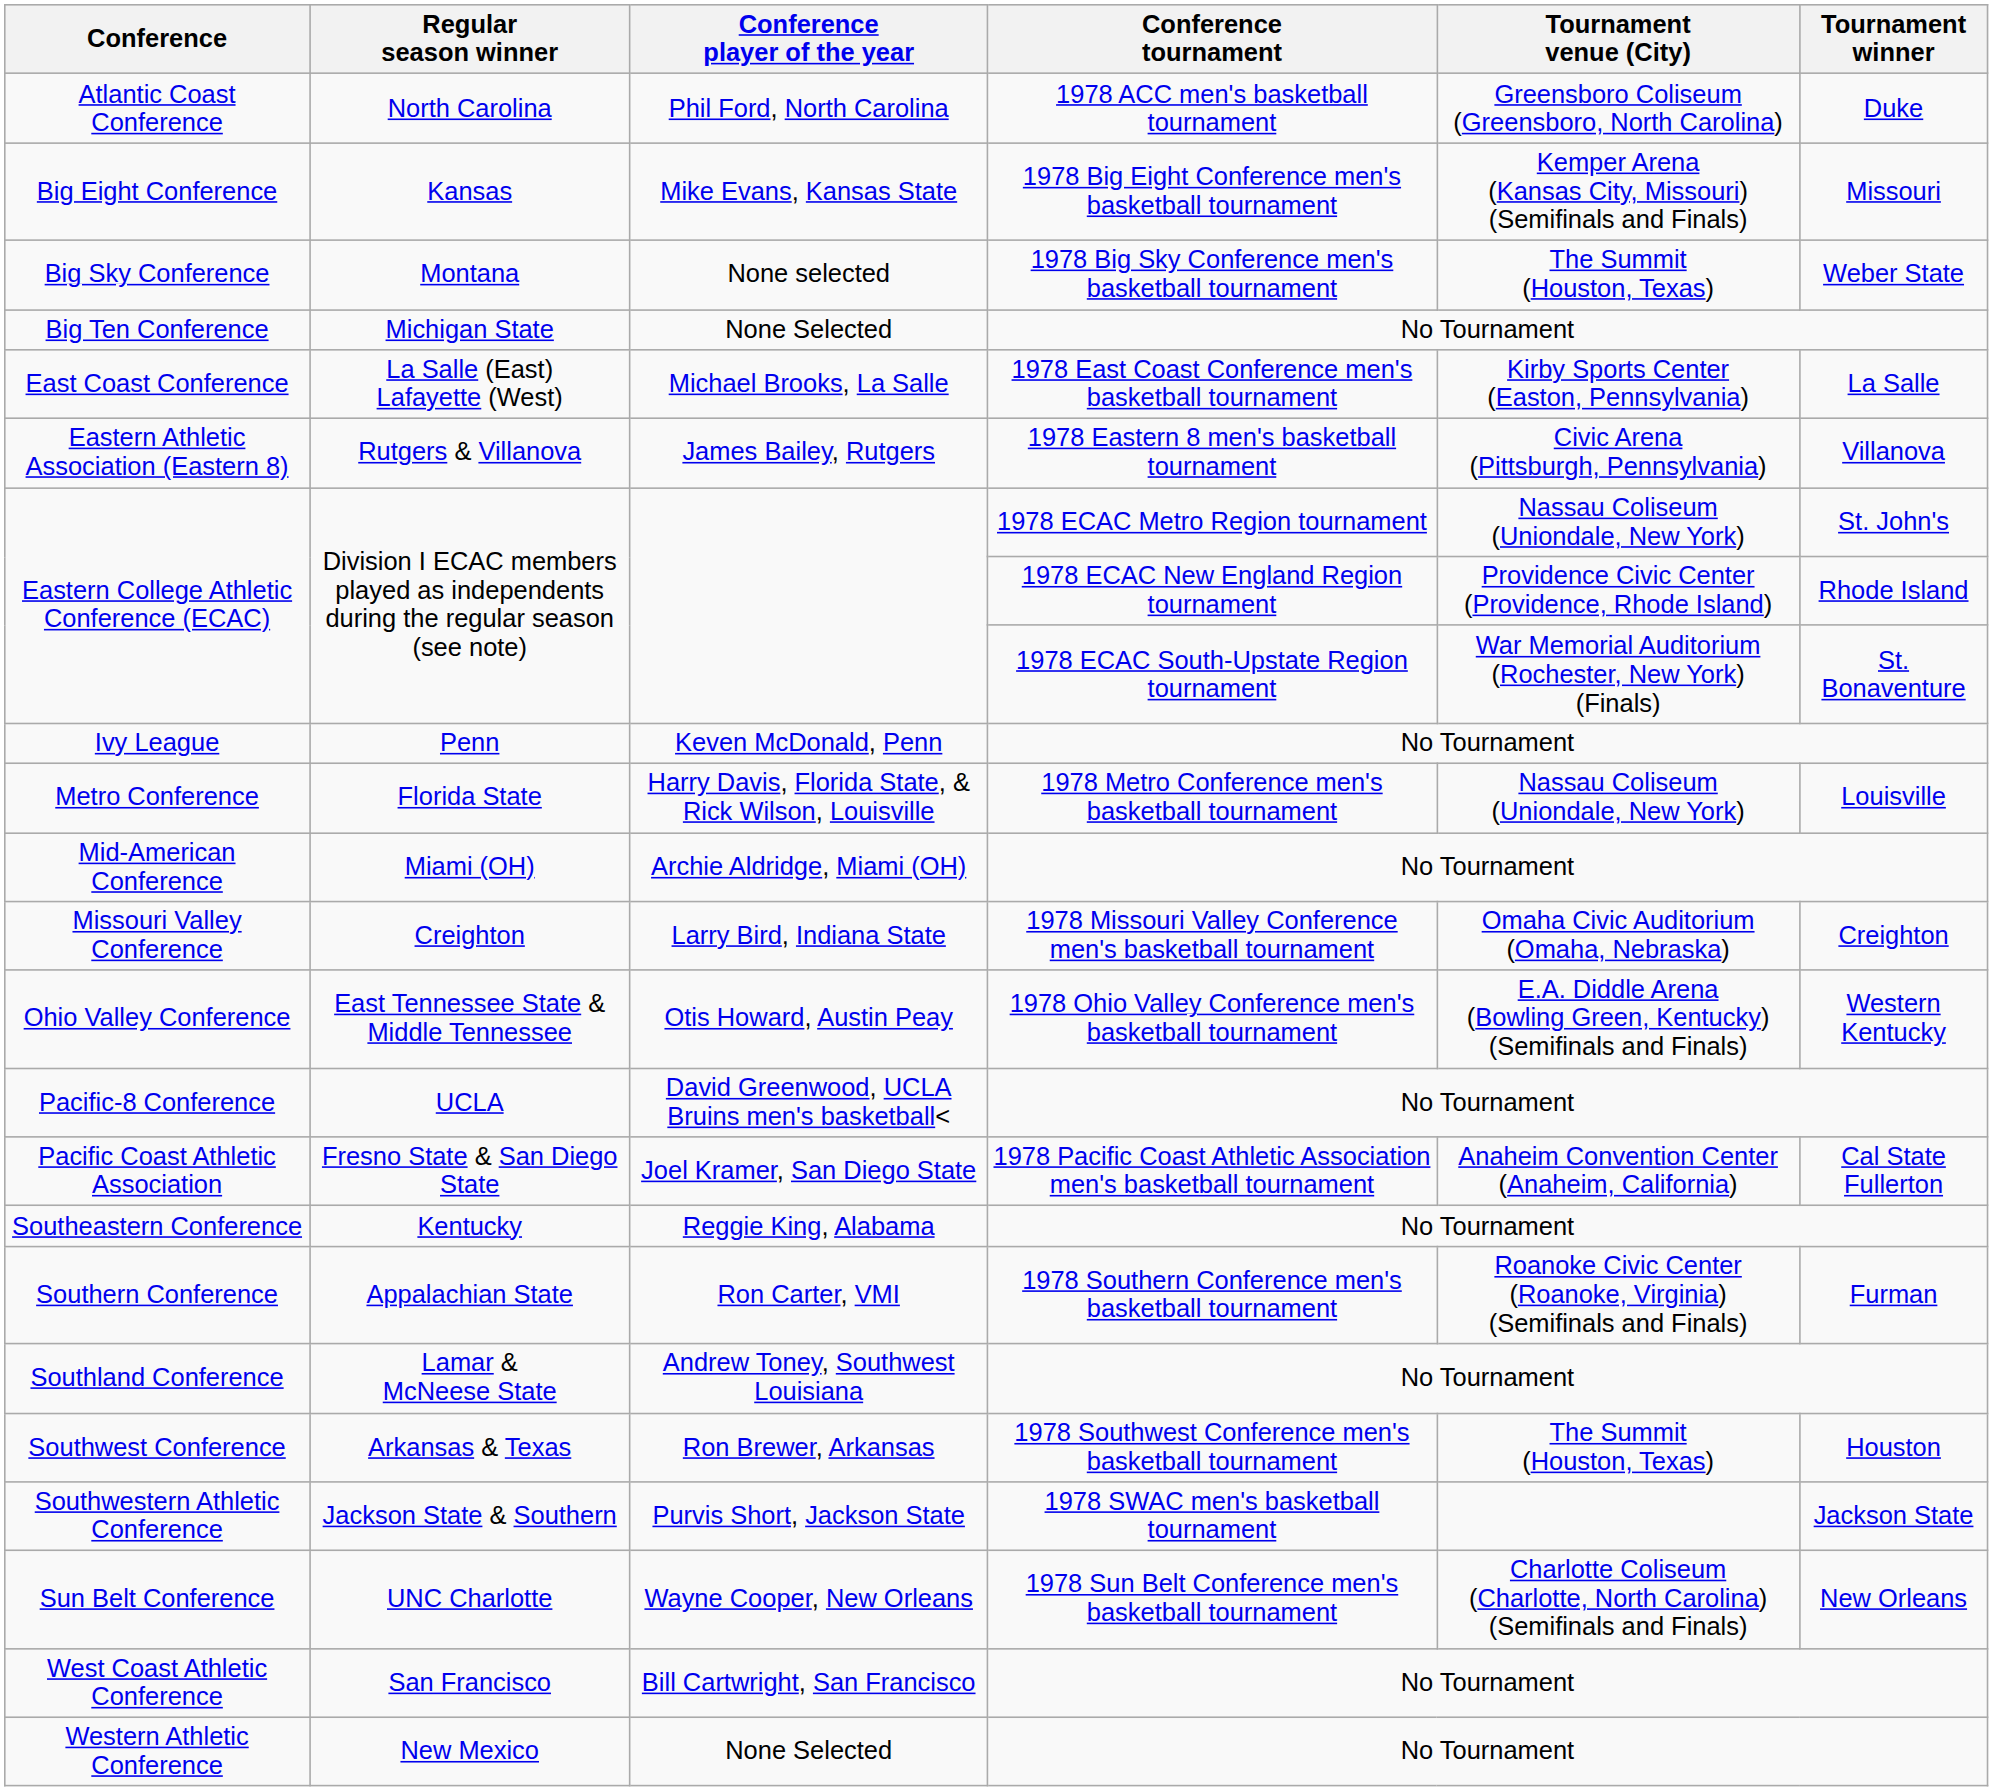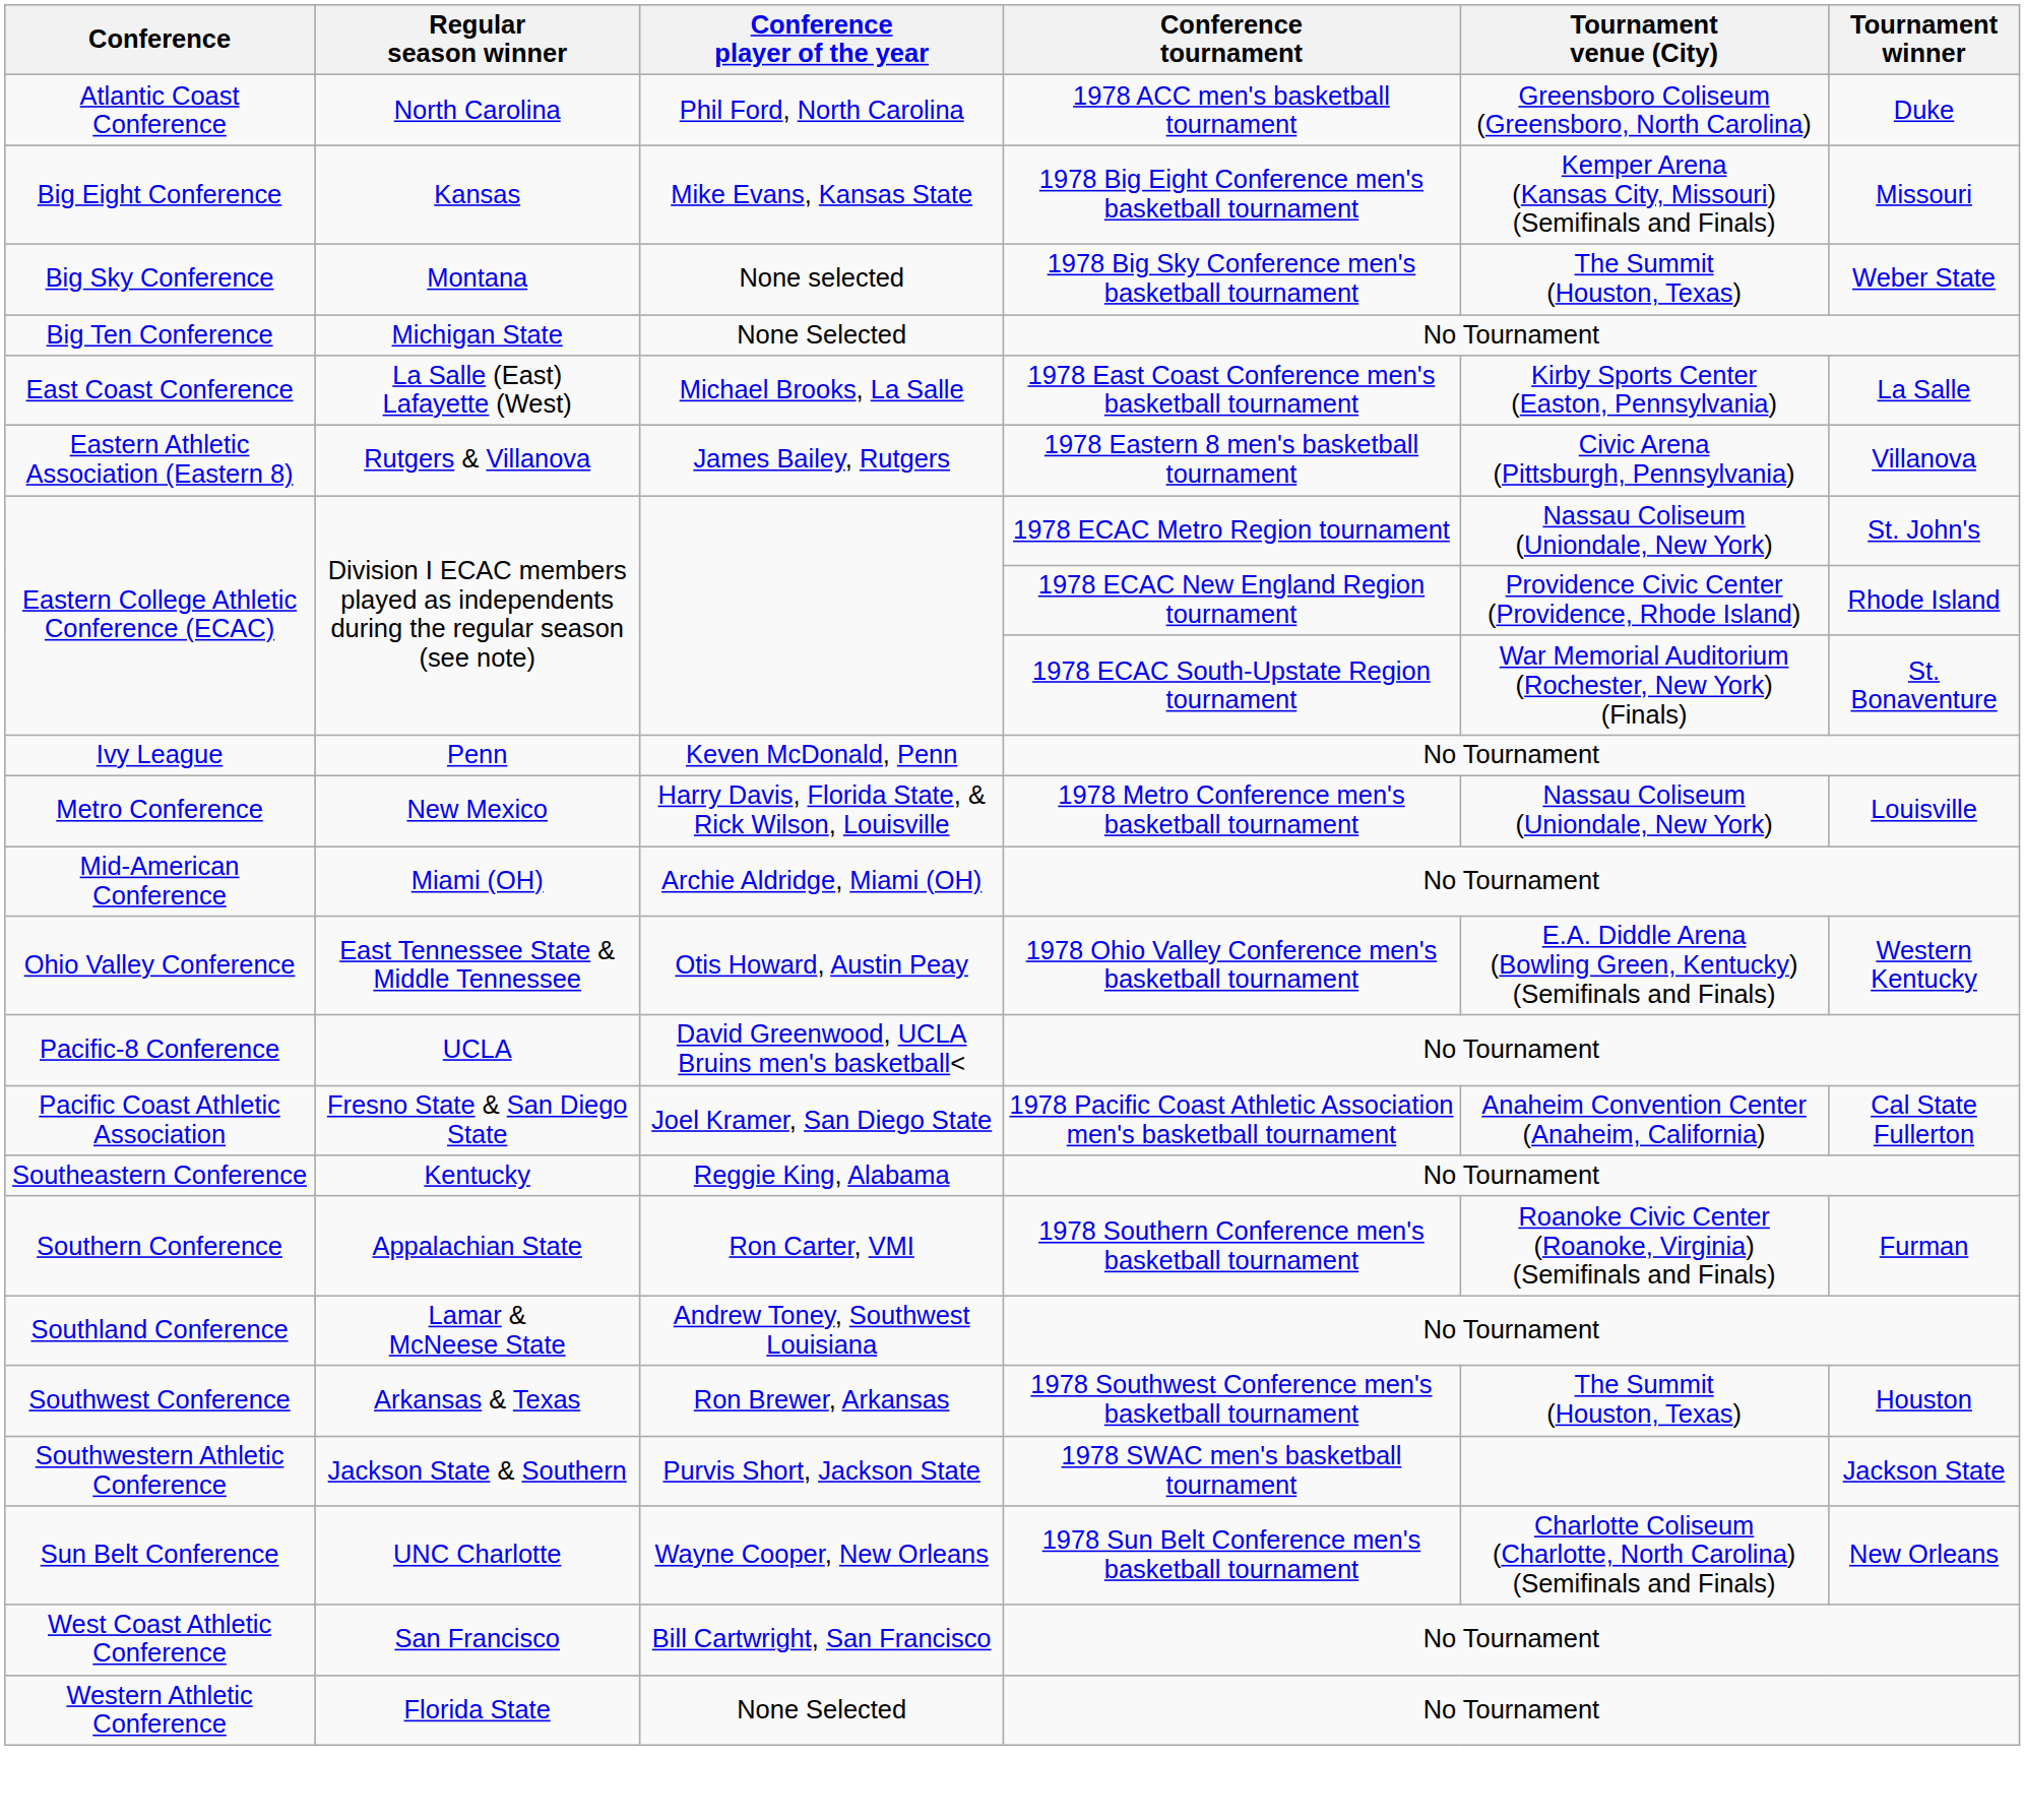Metro Conference | Regular season winner: Florida State -> New Mexico
- row: Missouri Valley Conference | Creighton | Larry Bird, Indiana State | 1978 Missouri Valley Conference men's basketball tournament | Omaha Civic Auditorium (Omaha, Nebraska) | Creighton
Western Athletic Conference | Regular season winner: New Mexico -> Florida State
